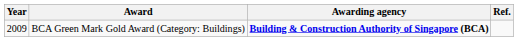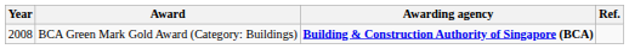BCA Green Mark Gold Award (Category: Buildings) | Year: 2009 -> 2008
